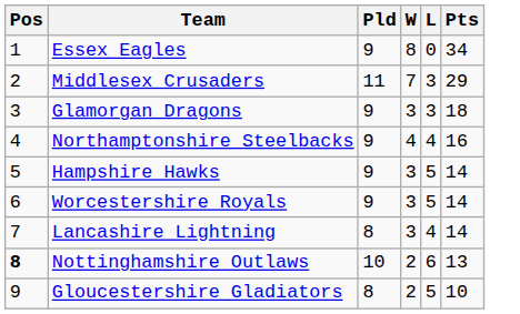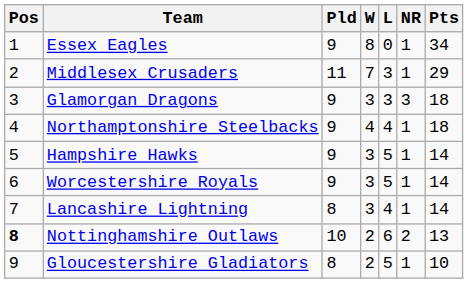+ column: NR | 1 | 1 | 3 | 1 | 1 | 1 | 1 | 2 | 1
Northamptonshire Steelbacks | Pts: 16 -> 18
